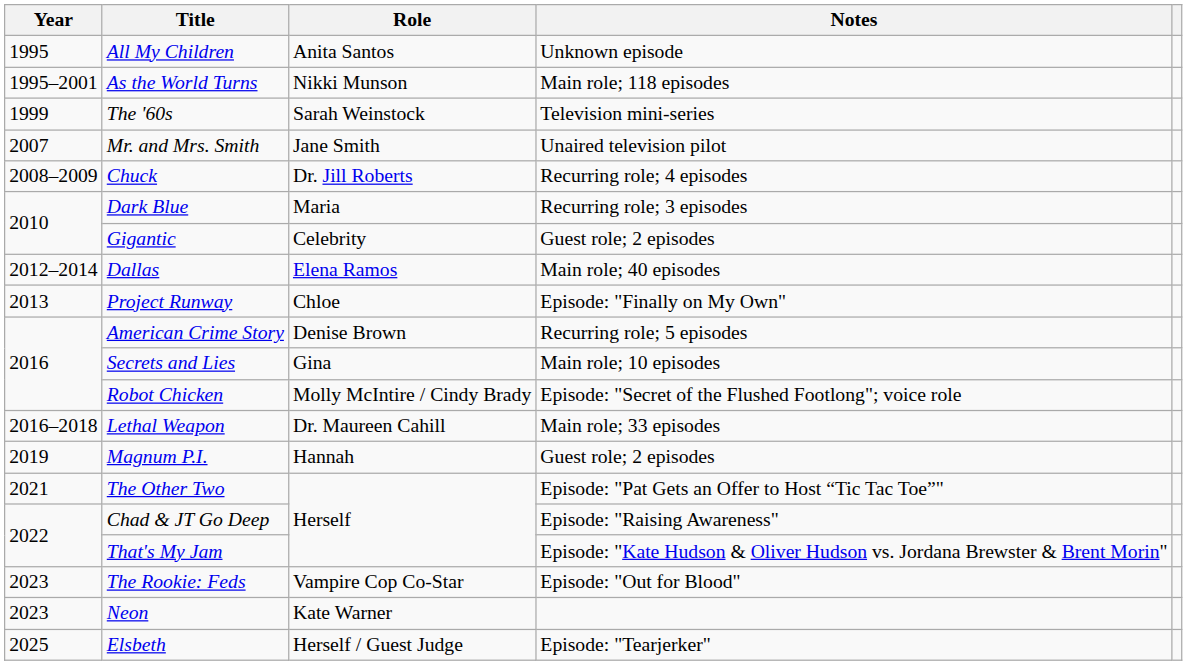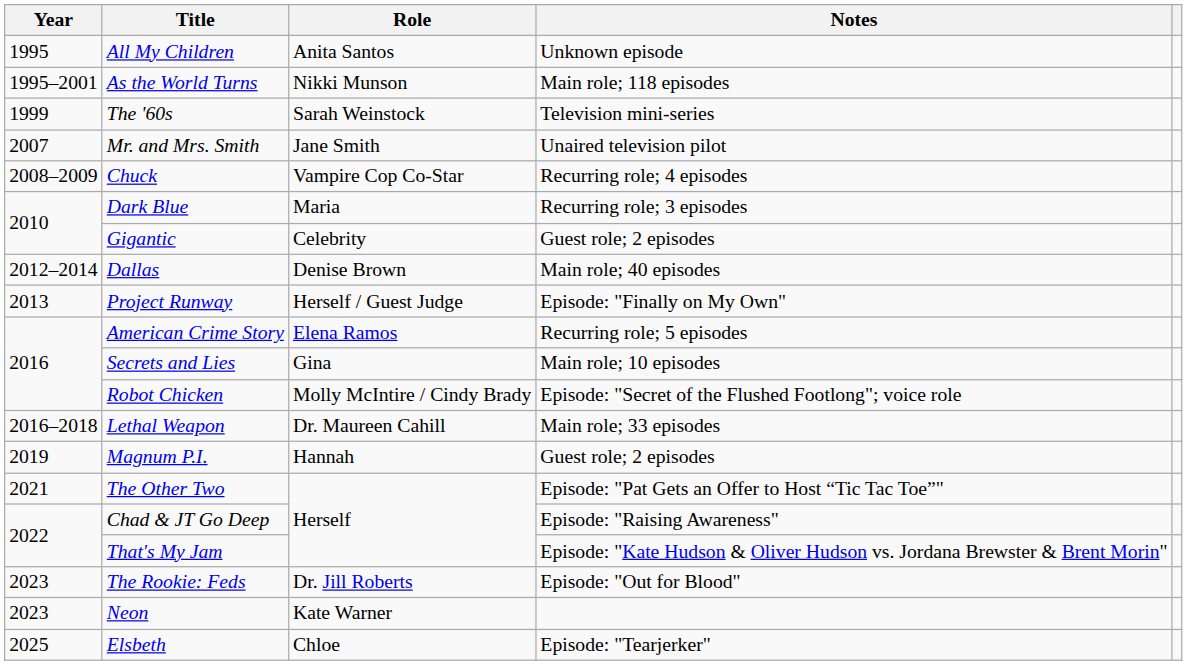Chuck | Role: Dr. Jill Roberts -> Vampire Cop Co-Star
Dallas | Role: Elena Ramos -> Denise Brown
Project Runway | Role: Chloe -> Herself / Guest Judge
American Crime Story | Role: Denise Brown -> Elena Ramos
The Rookie: Feds | Role: Vampire Cop Co-Star -> Dr. Jill Roberts
Elsbeth | Role: Herself / Guest Judge -> Chloe
